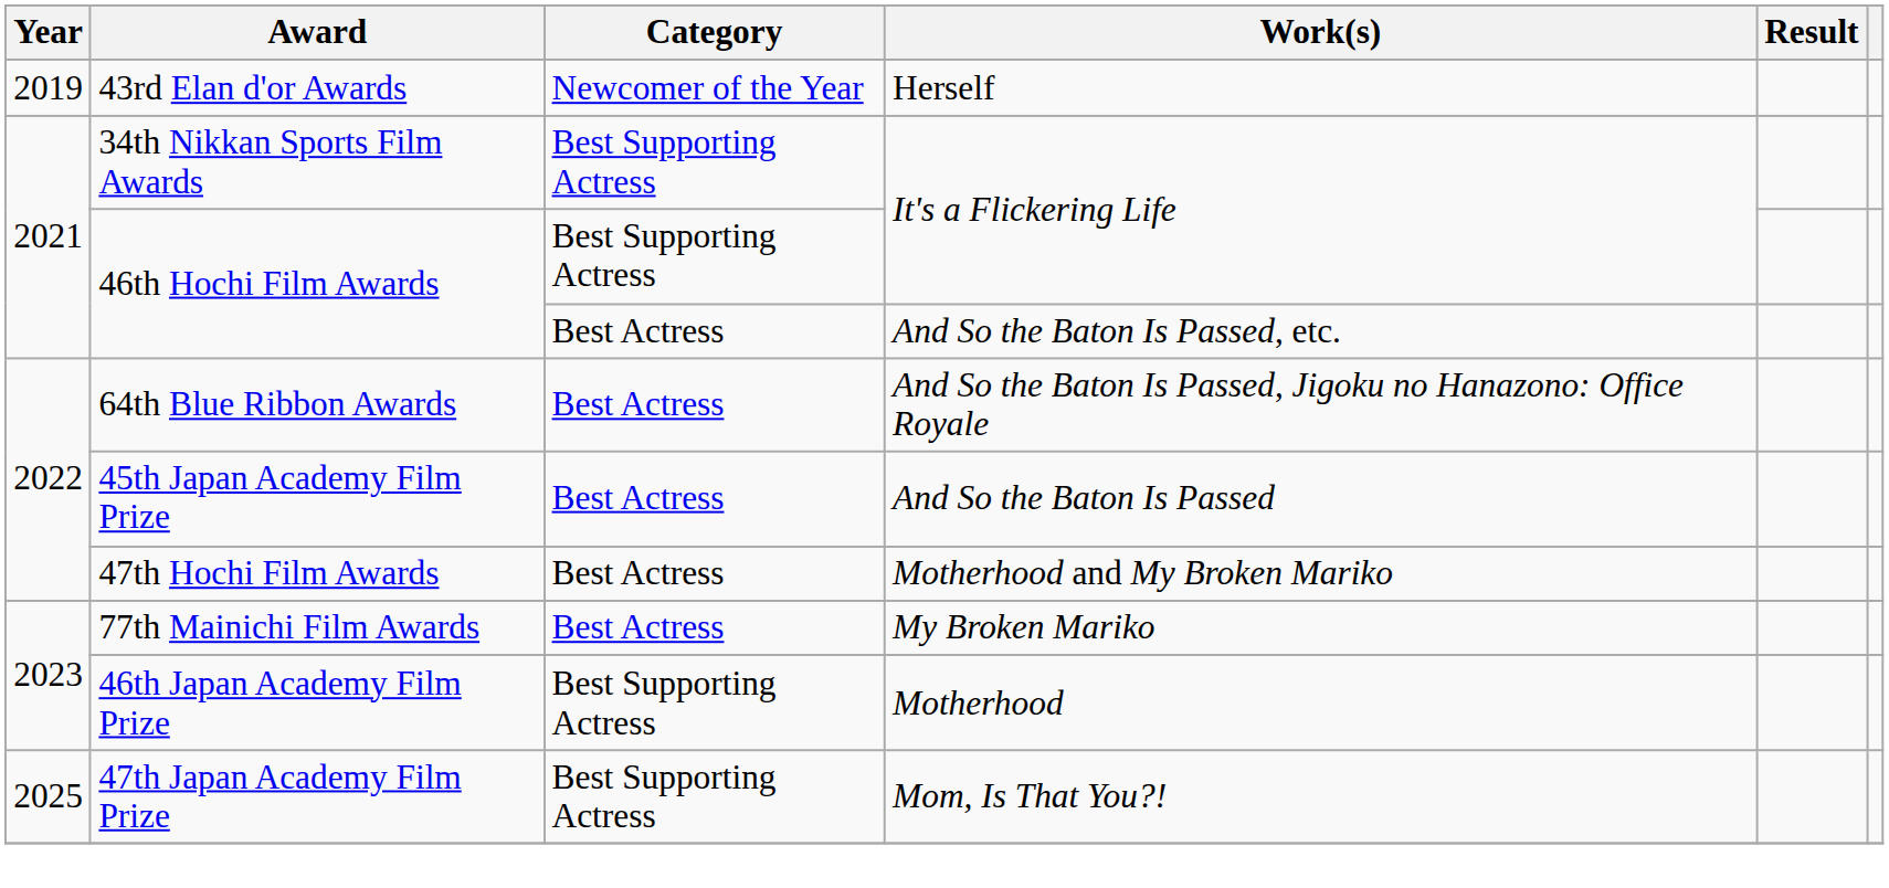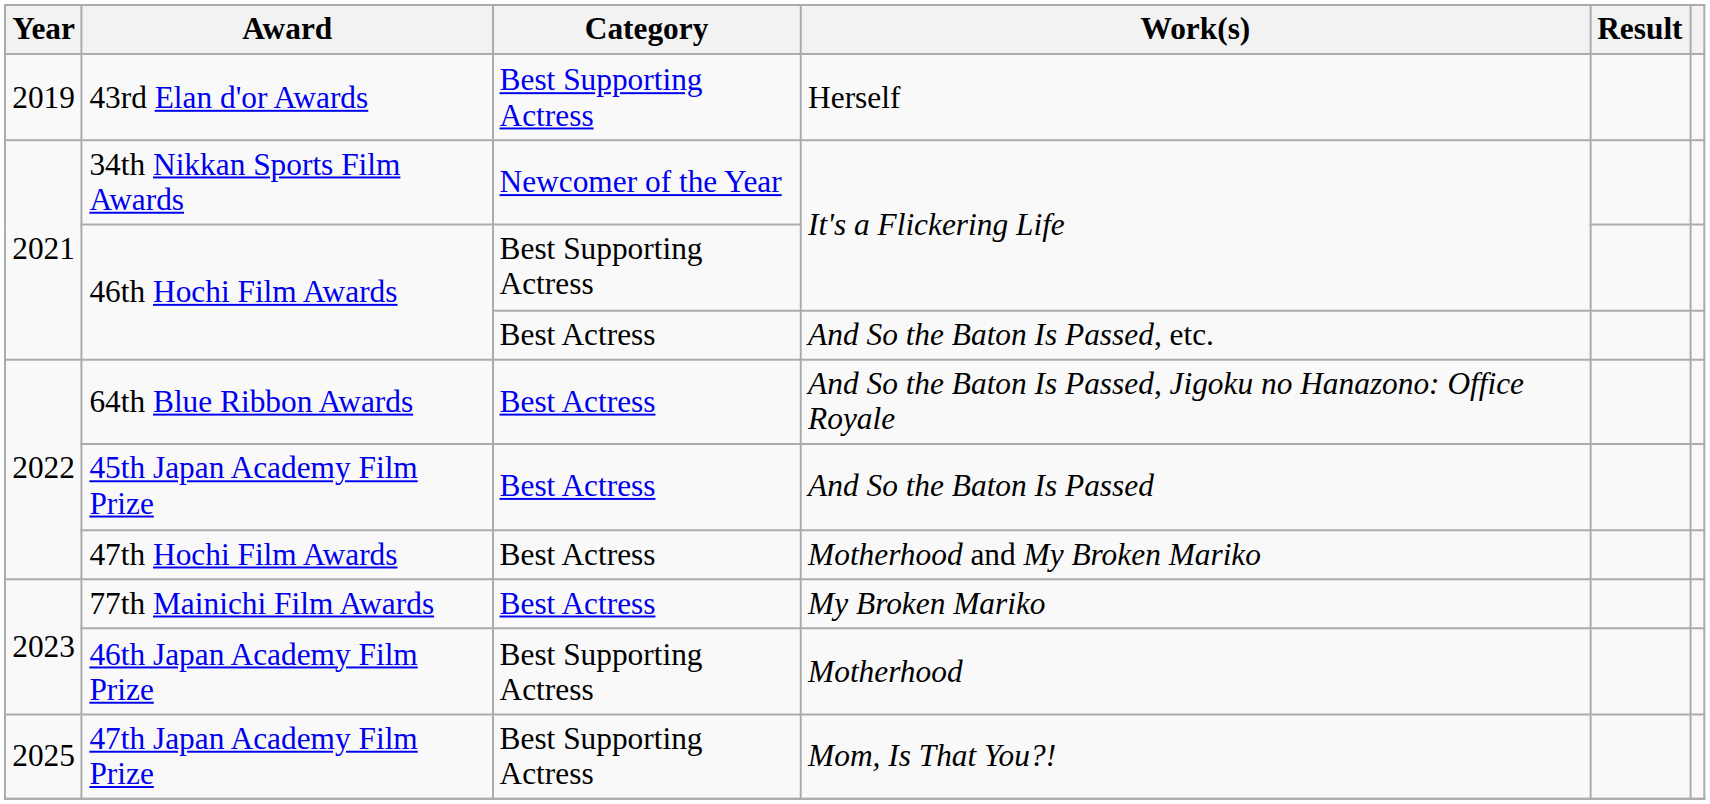43rd Elan d'or Awards | Category: Newcomer of the Year -> Best Supporting Actress
34th Nikkan Sports Film Awards | Category: Best Supporting Actress -> Newcomer of the Year
